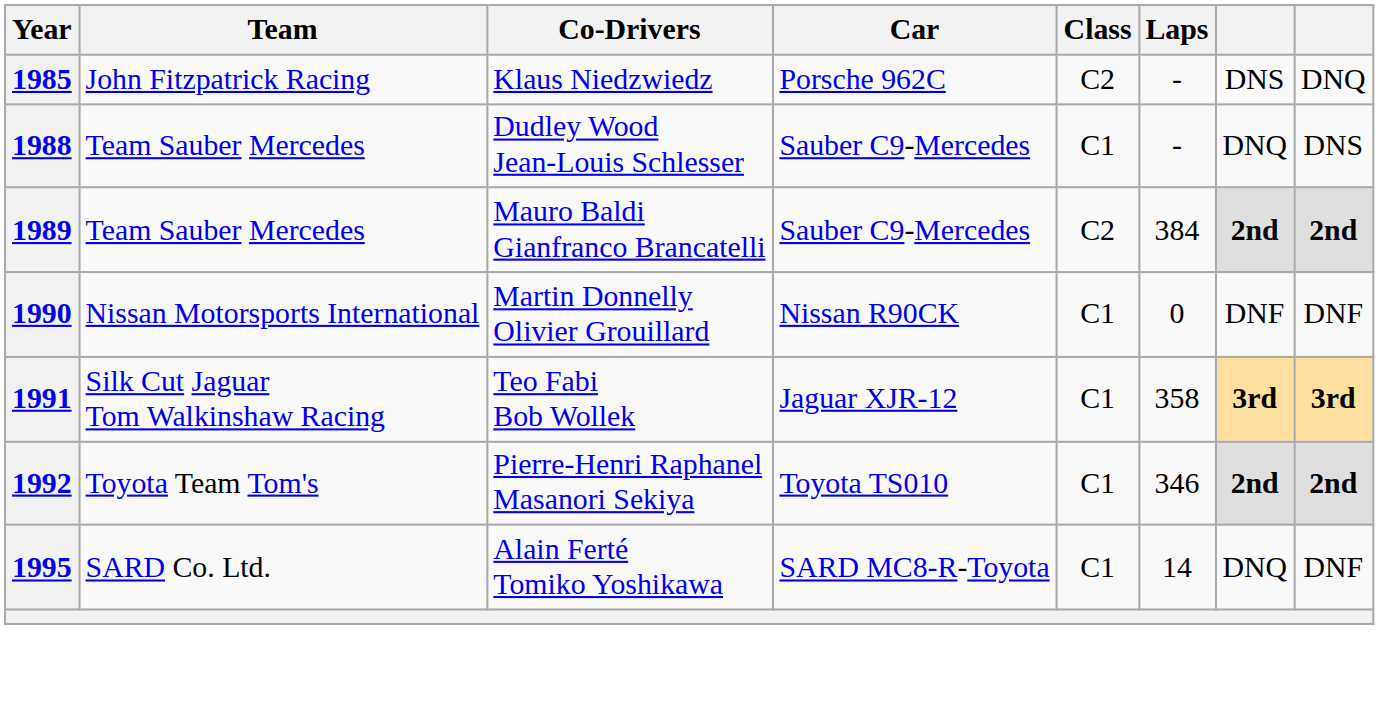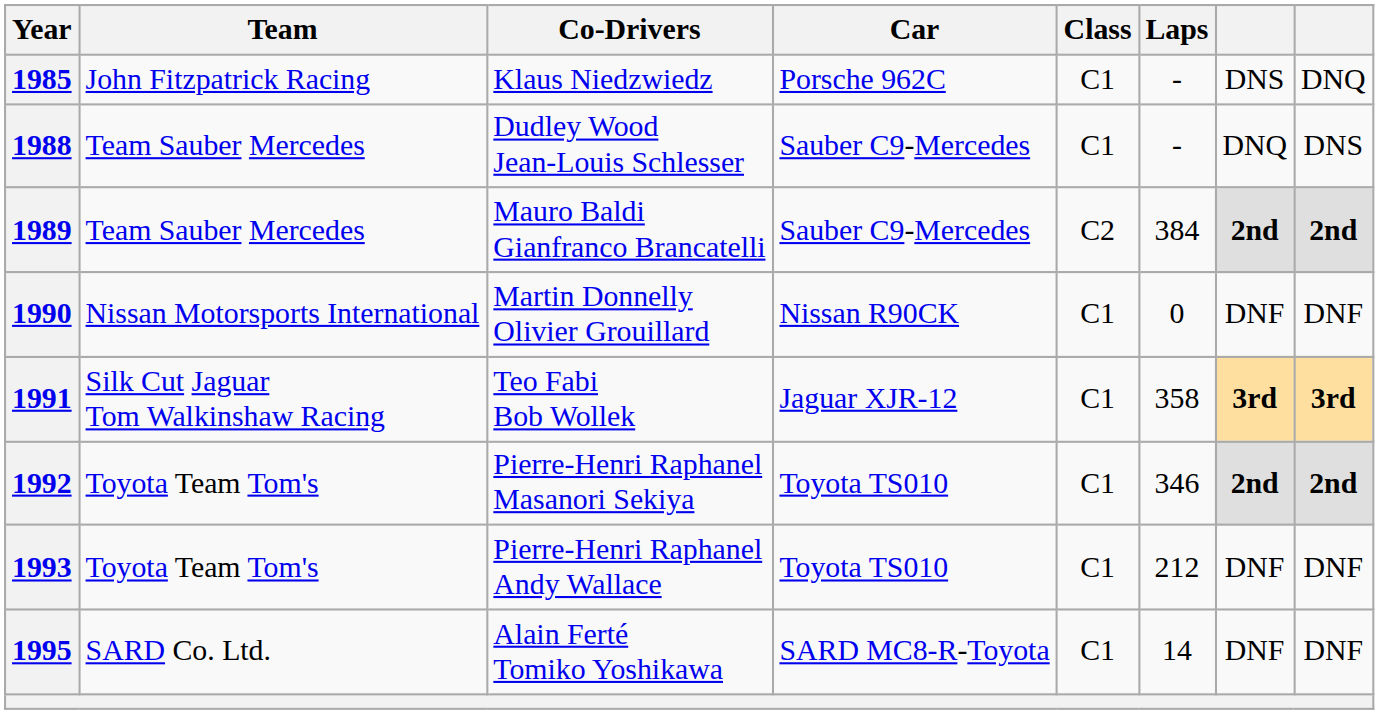1985 | Class: C2 -> C1
+ row: 1993 | Toyota Team Tom's | Pierre-Henri Raphanel Andy Wallace | Toyota TS010 | C1 | 212 | DNF | DNF
1995 | column 7: DNQ -> DNF
